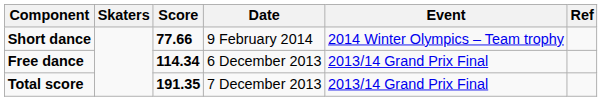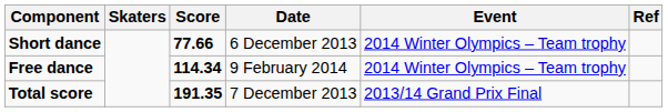Short dance | Date: 9 February 2014 -> 6 December 2013
Free dance | Date: 6 December 2013 -> 9 February 2014
Free dance | Event: 2013/14 Grand Prix Final -> 2014 Winter Olympics – Team trophy
